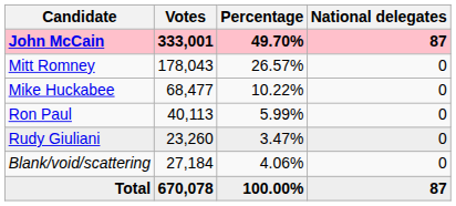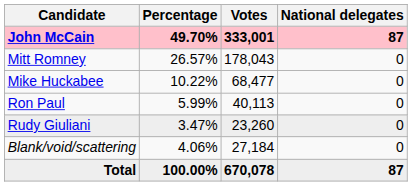columns swapped: Votes <-> Percentage
